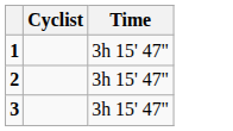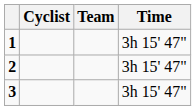+ column: Team
